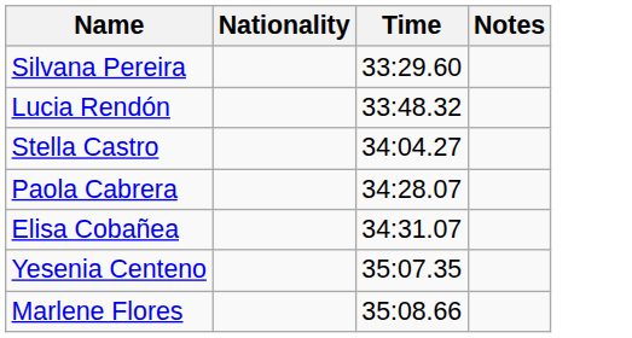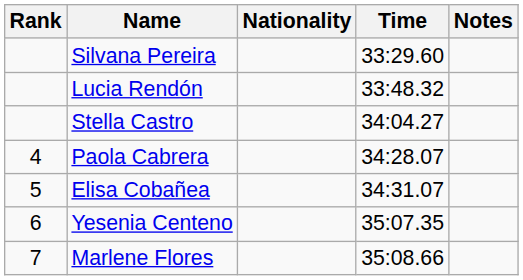+ column: Rank | 4 | 5 | 6 | 7
